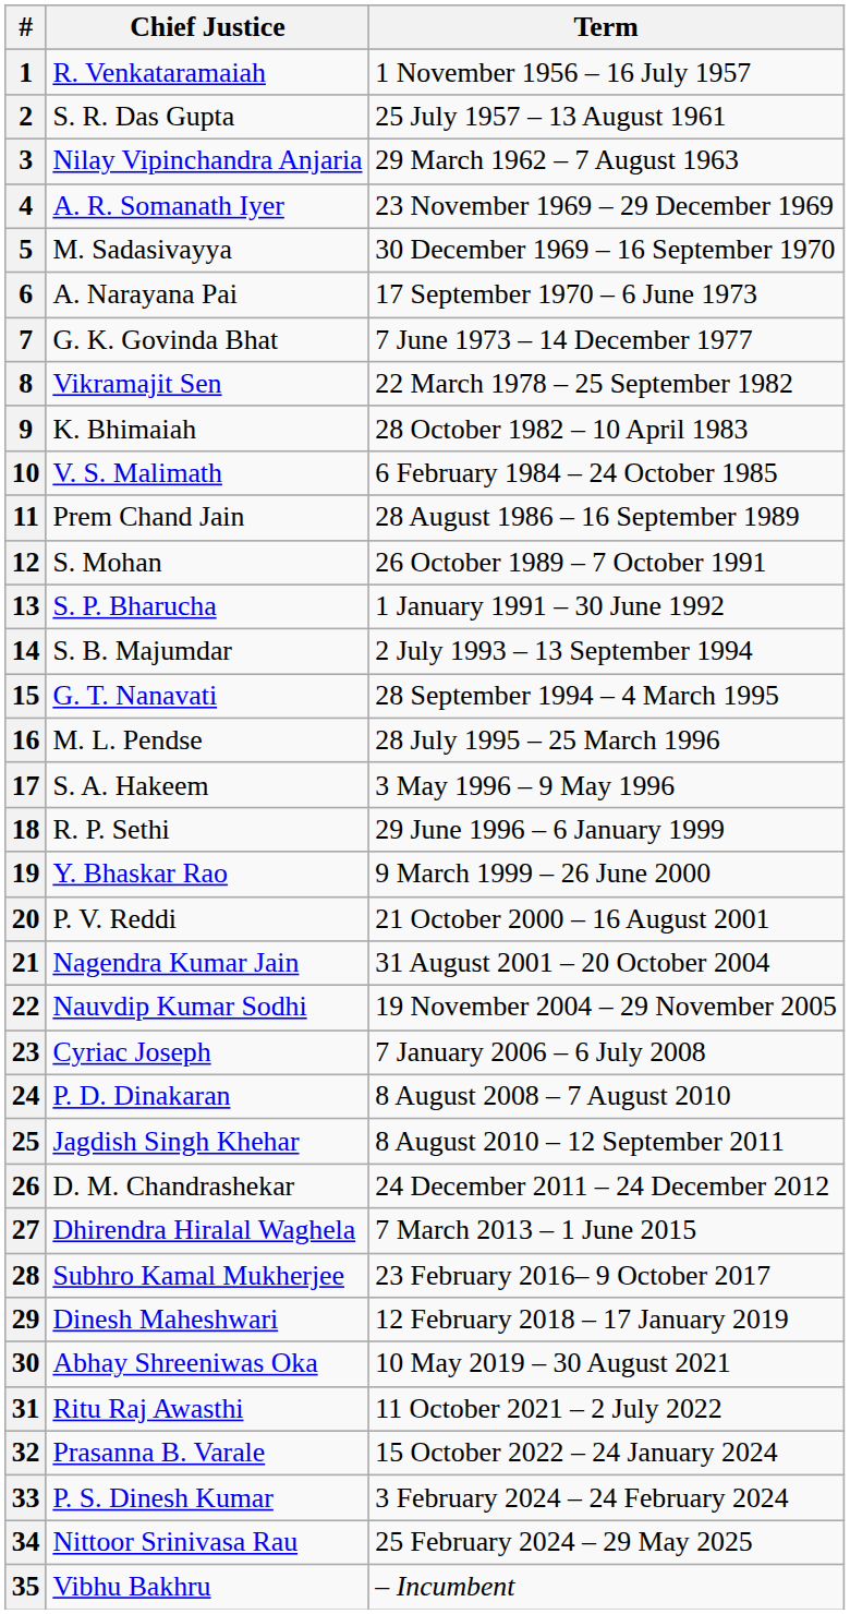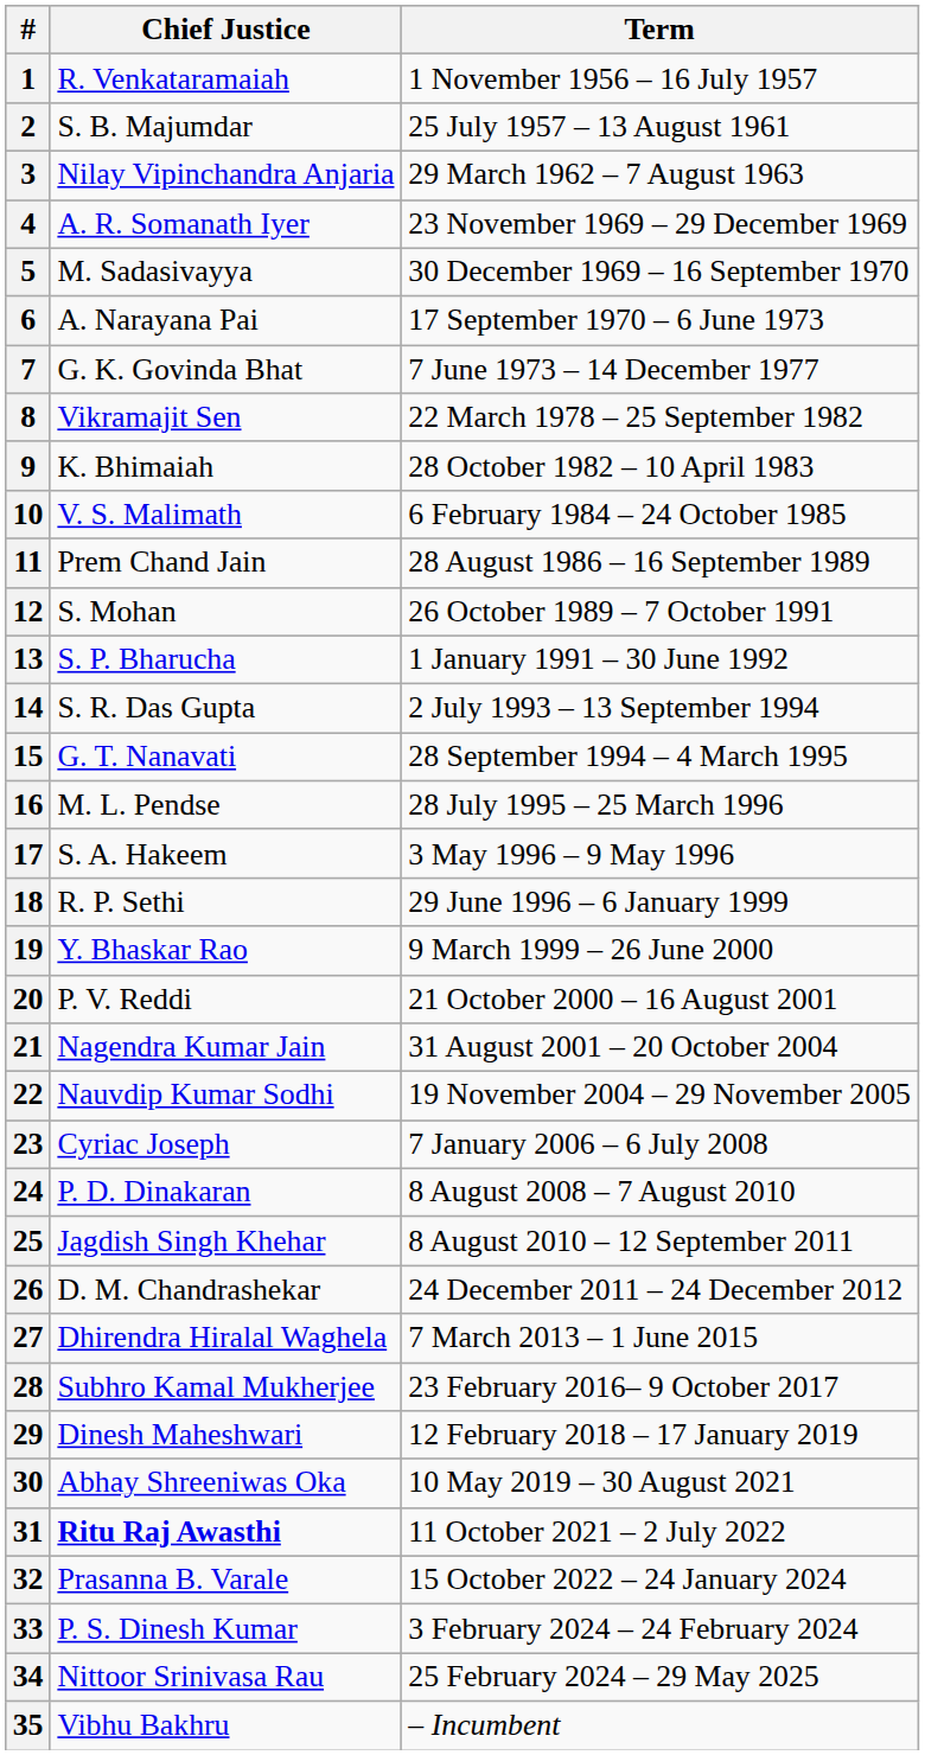2 | Chief Justice: S. R. Das Gupta -> S. B. Majumdar
14 | Chief Justice: S. B. Majumdar -> S. R. Das Gupta
31 | Chief Justice: normal -> bold
